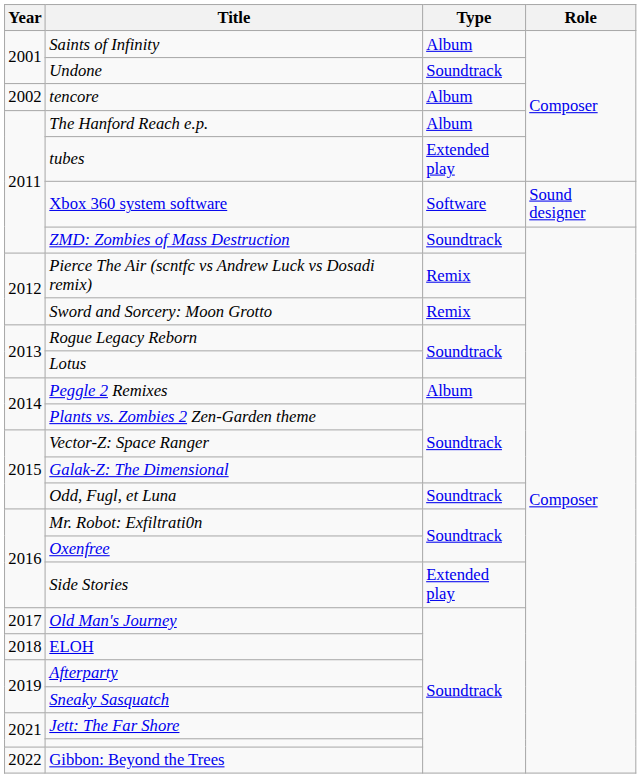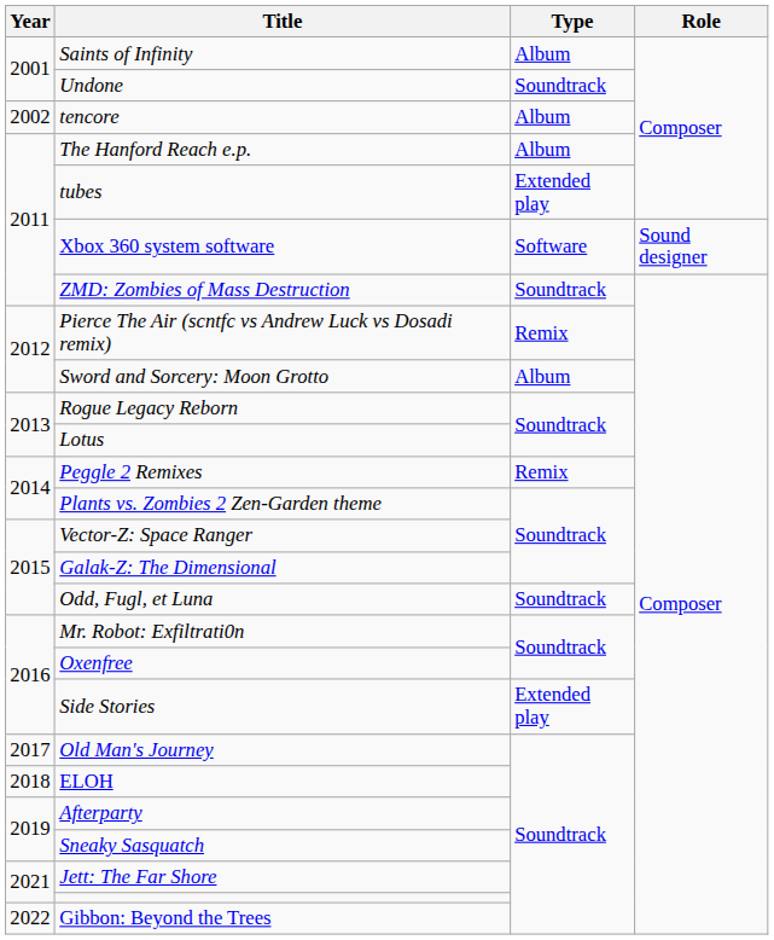Sword and Sorcery: Moon Grotto | Type: Remix -> Album
Peggle 2 Remixes | Type: Album -> Remix
